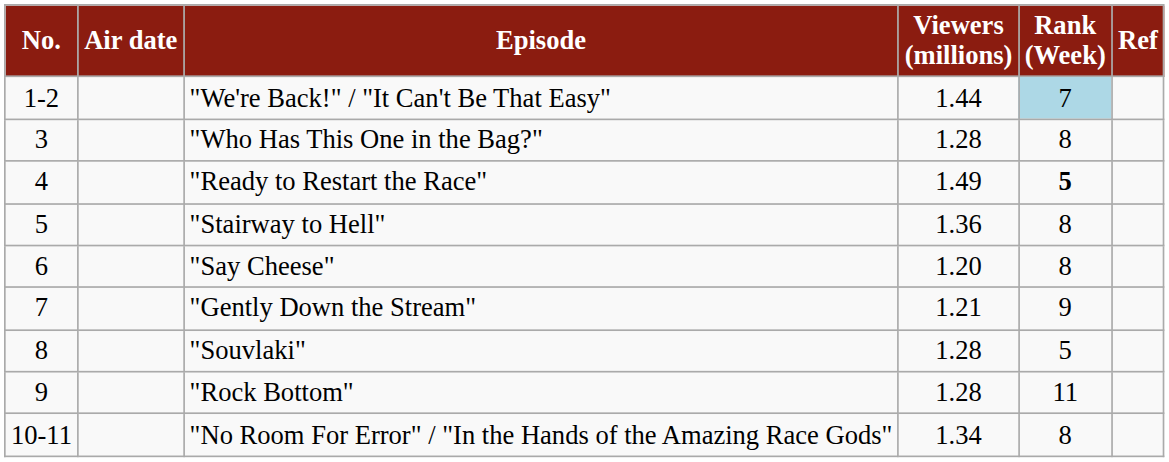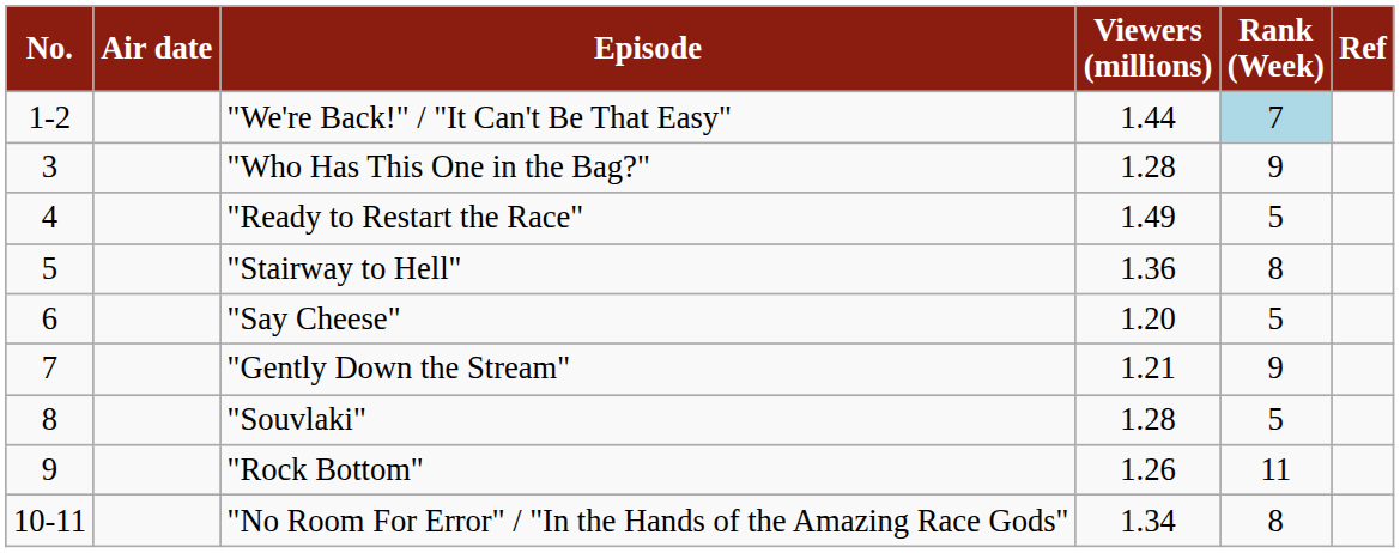"Who Has This One in the Bag?" | Rank (Week): 8 -> 9
"Ready to Restart the Race" | Rank (Week): bold -> normal
"Say Cheese" | Rank (Week): 8 -> 5
"Rock Bottom" | Viewers (millions): 1.28 -> 1.26
